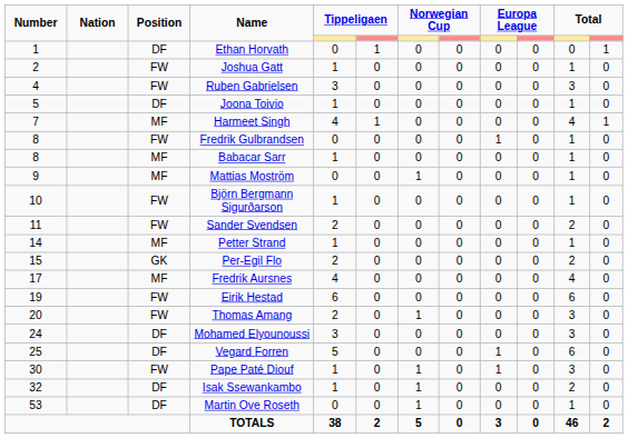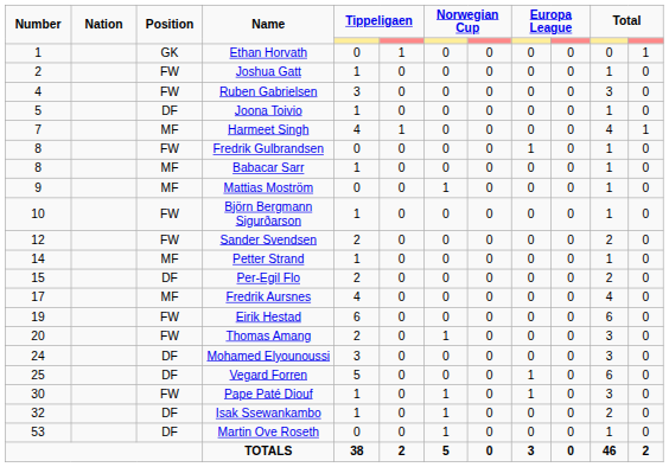Ethan Horvath | Position: DF -> GK
Sander Svendsen | Number: 11 -> 12
Per-Egil Flo | Position: GK -> DF
